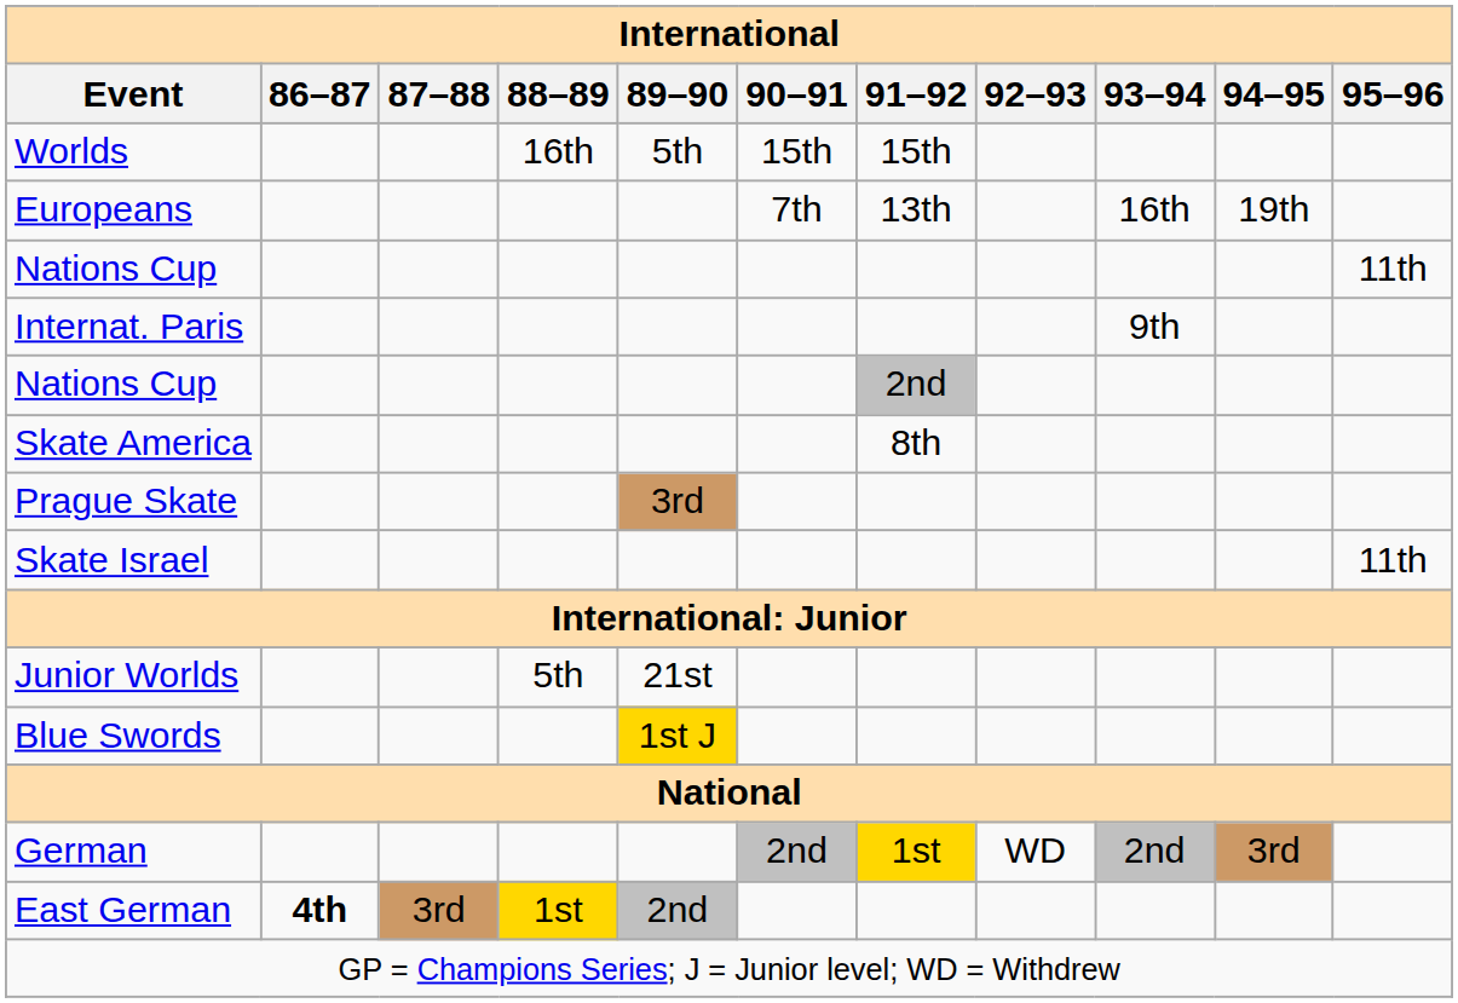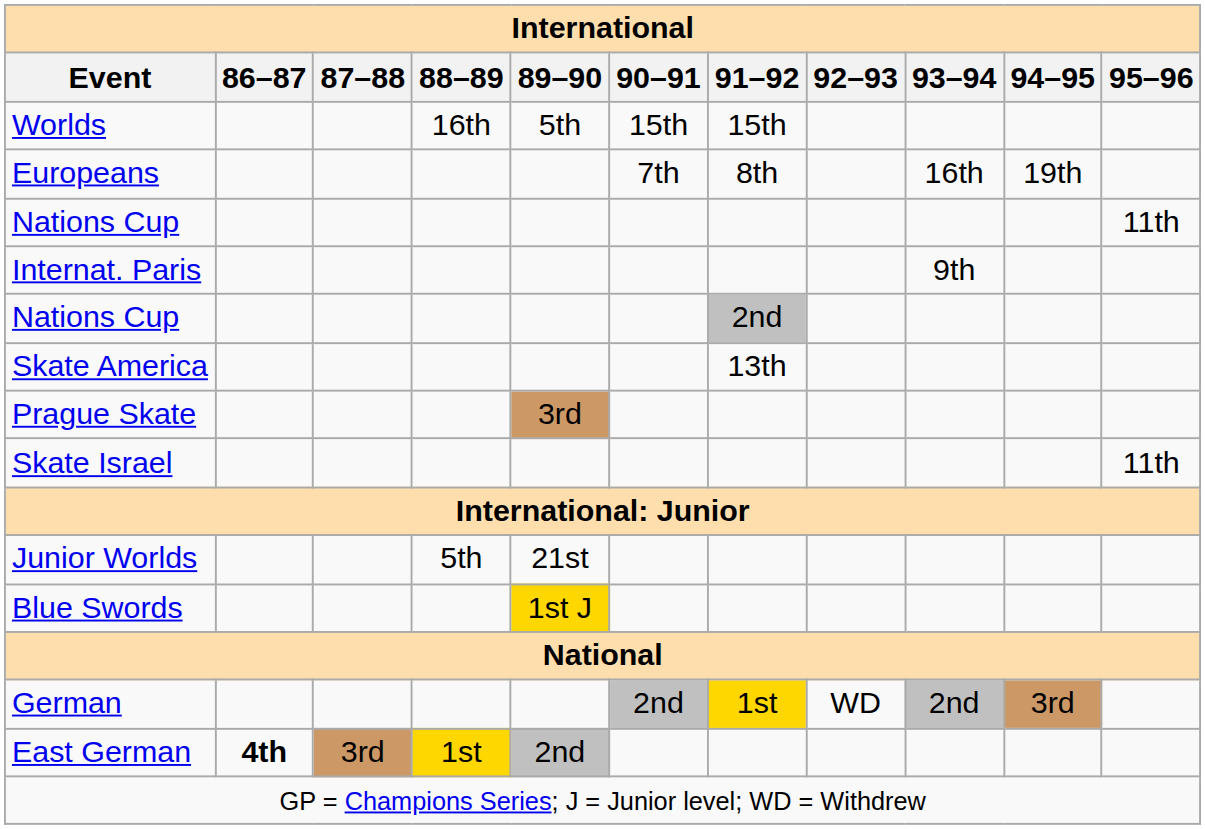Europeans | 91–92: 13th -> 8th
Skate America | 91–92: 8th -> 13th
